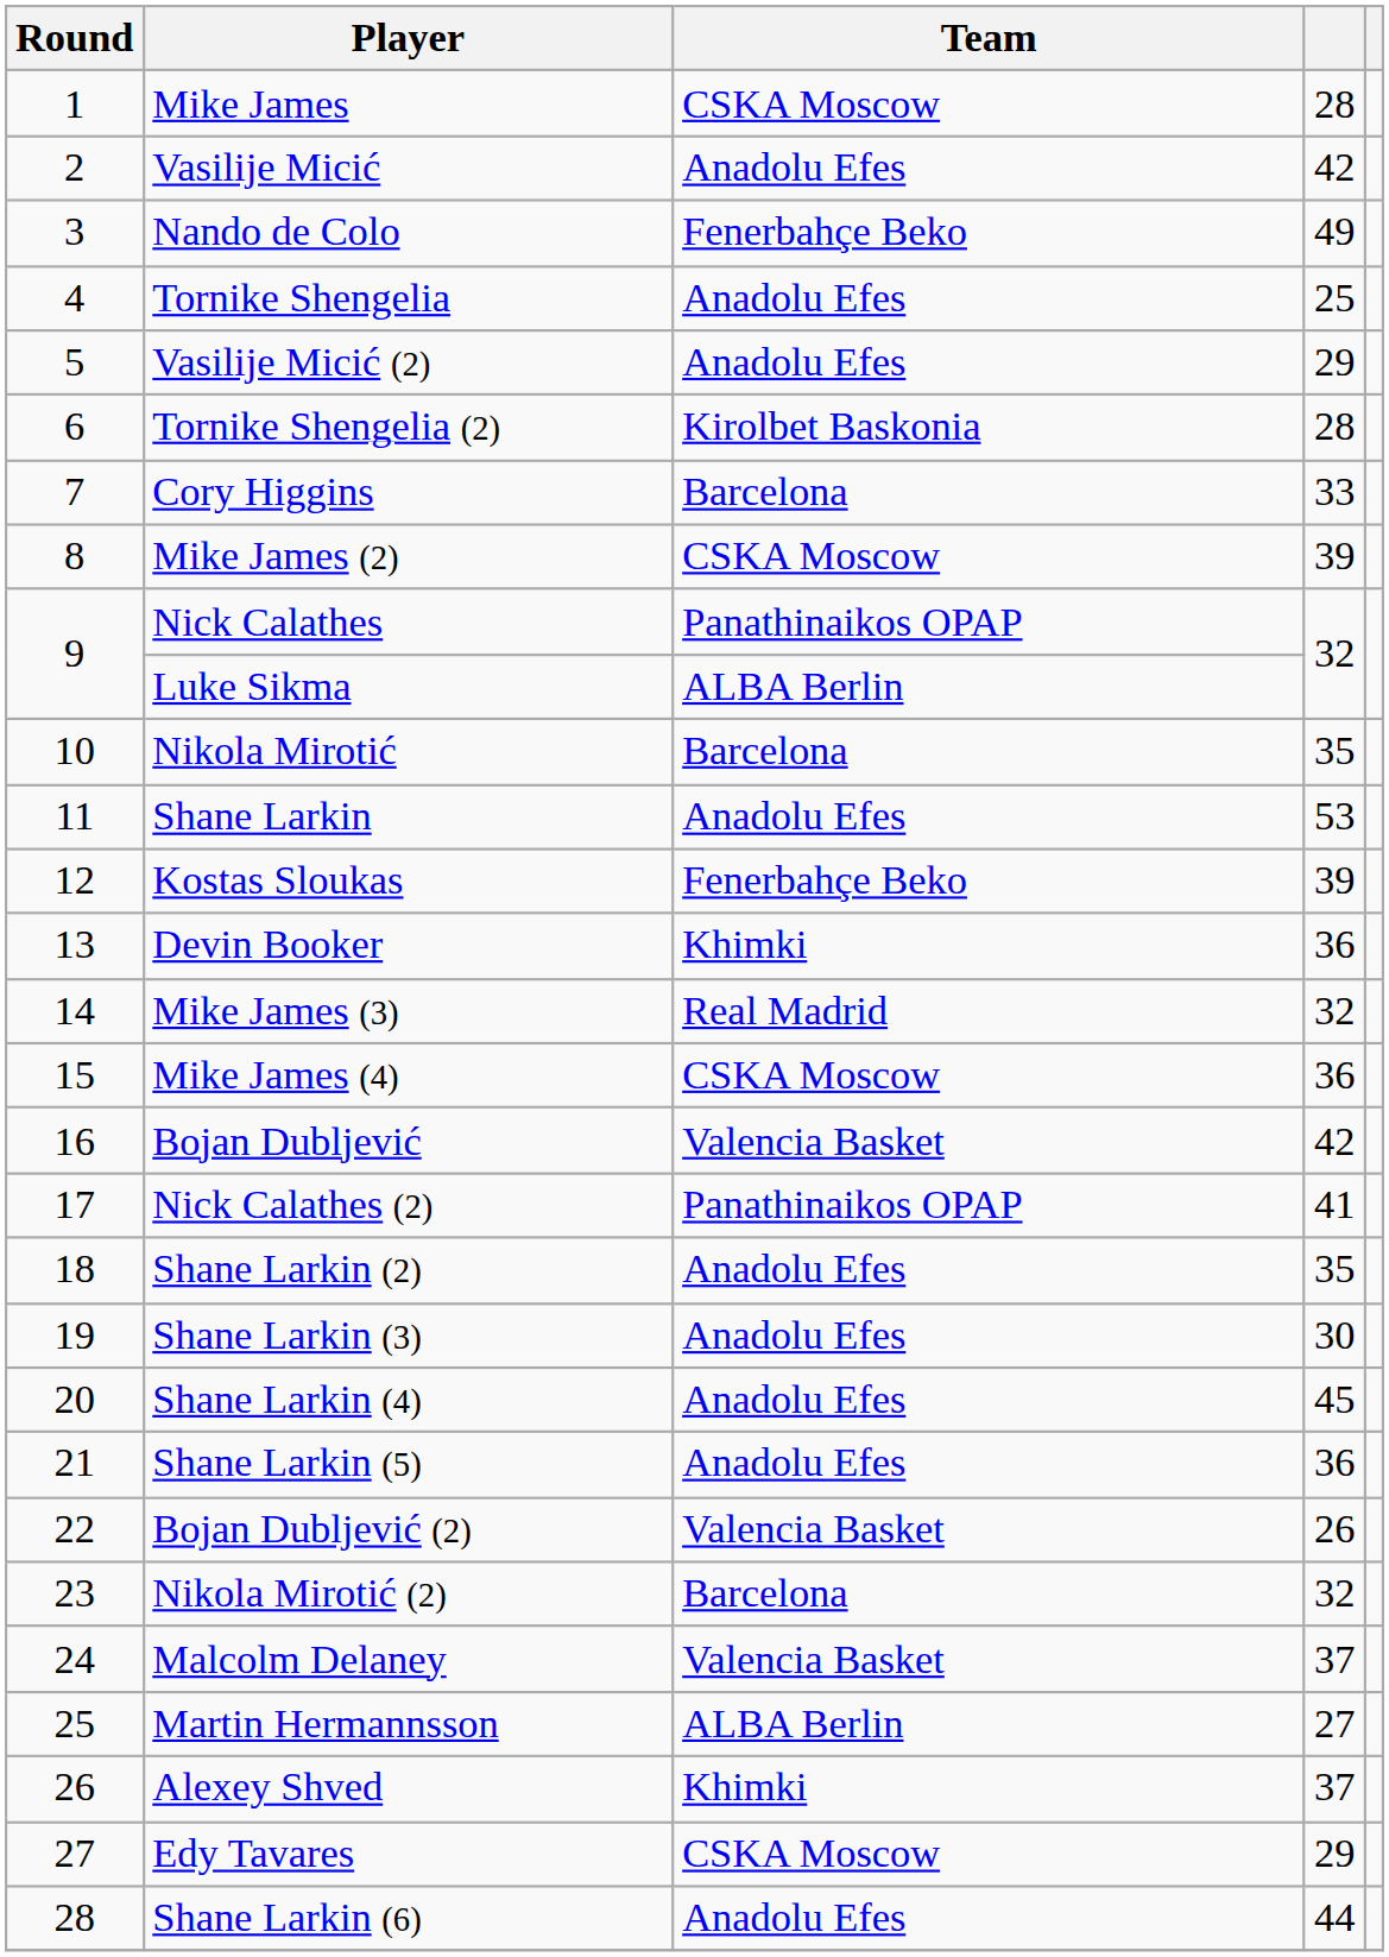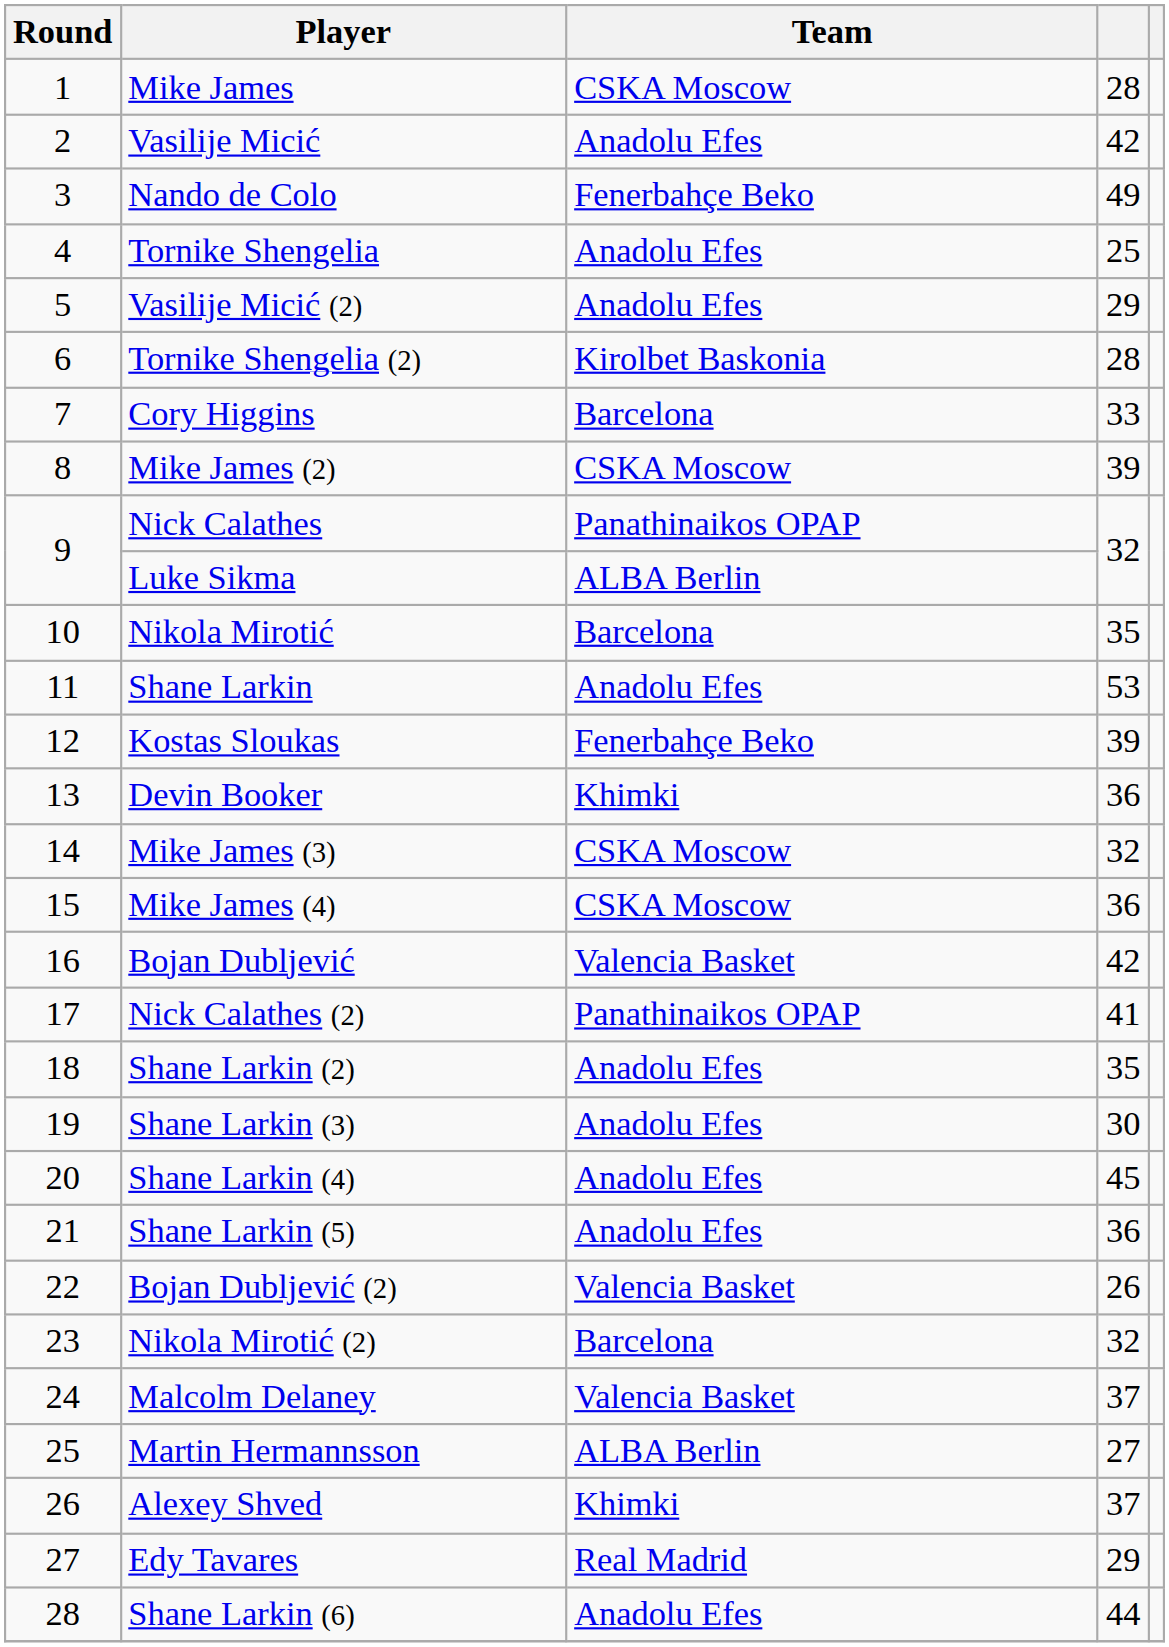Mike James (3) | Team: Real Madrid -> CSKA Moscow
Edy Tavares | Team: CSKA Moscow -> Real Madrid
